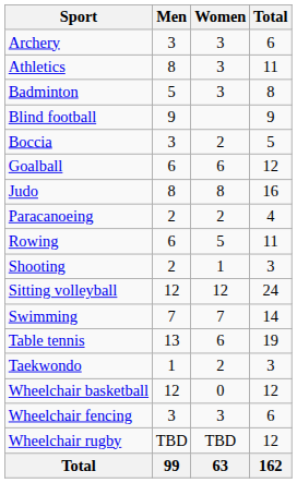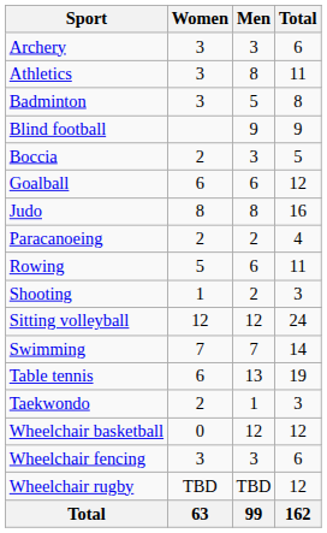columns swapped: Men <-> Women
